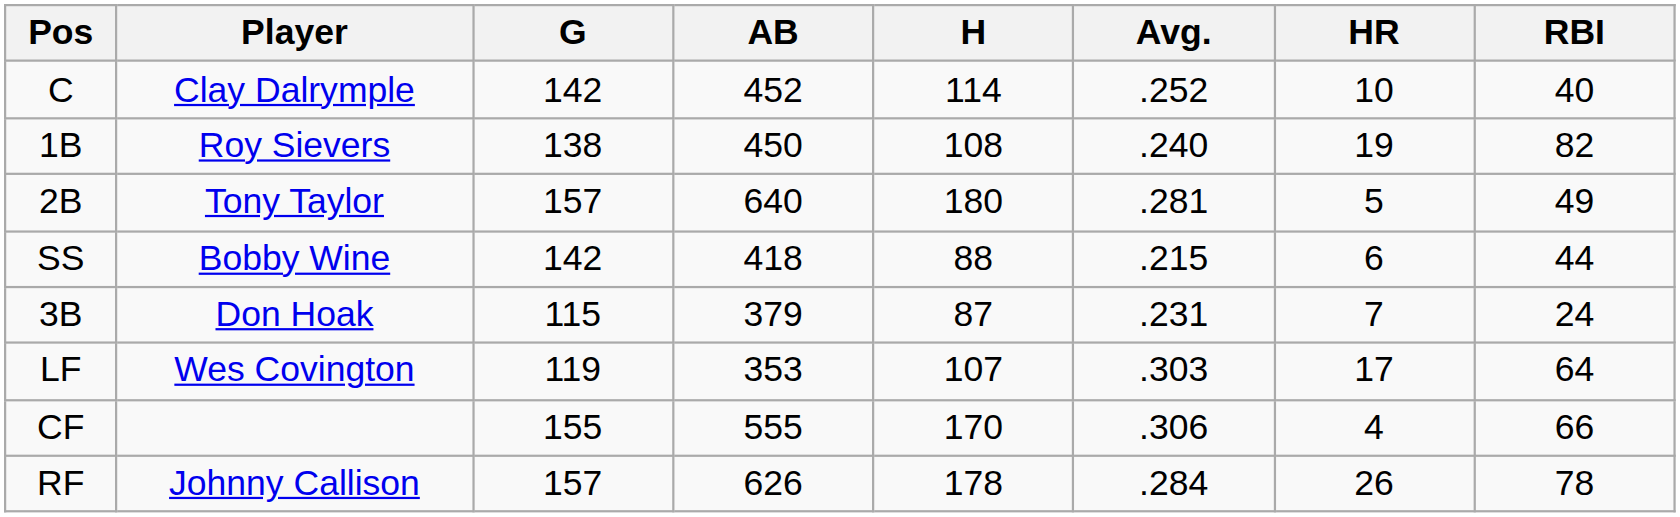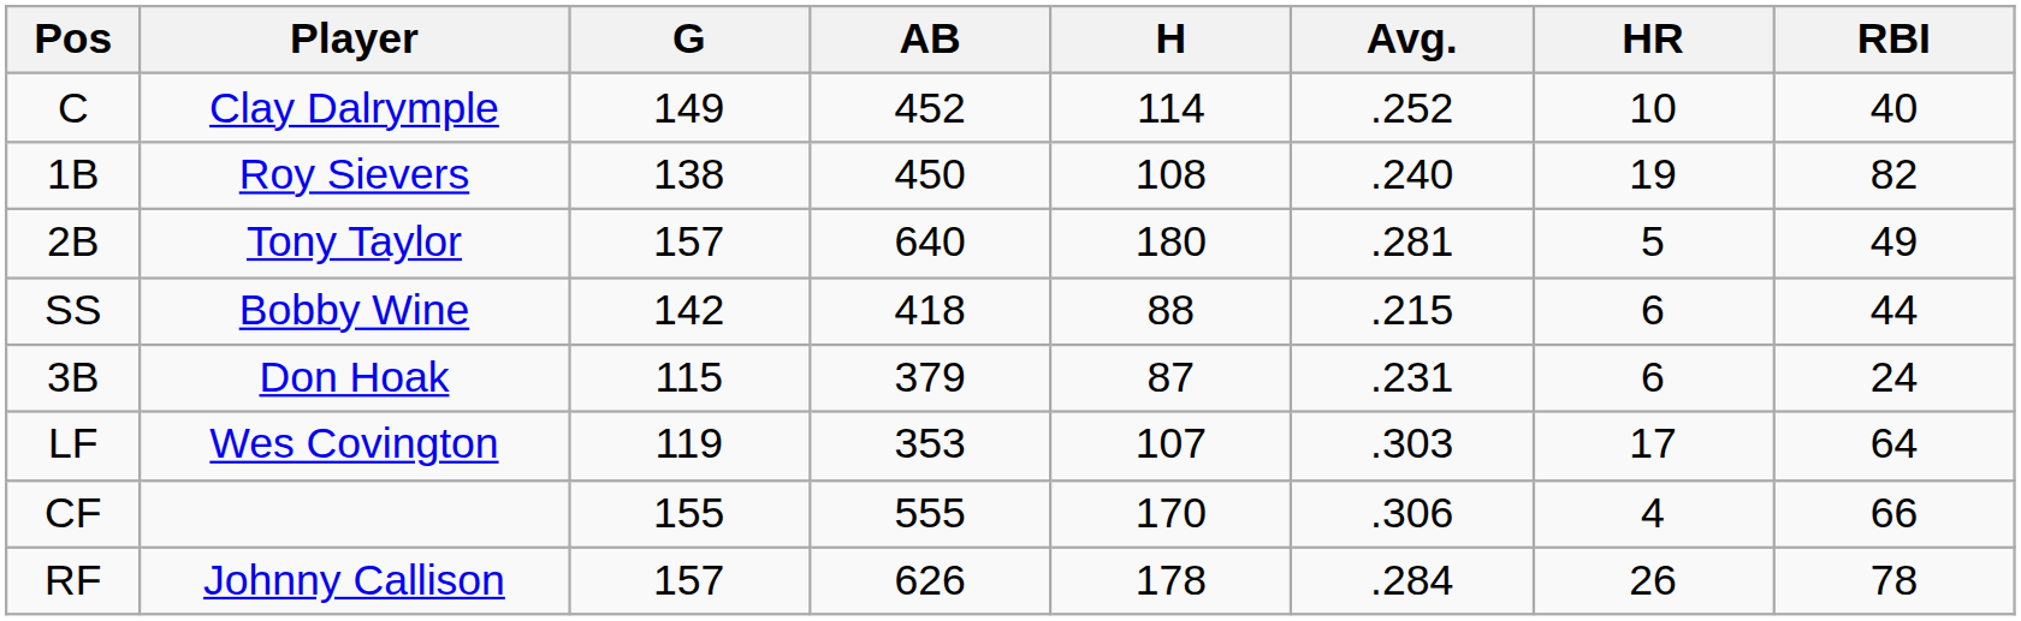C | G: 142 -> 149
3B | HR: 7 -> 6
